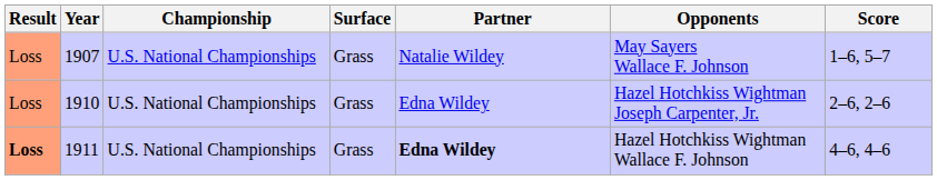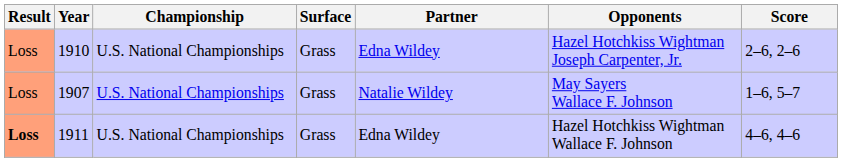rows swapped: 1907 <-> 1910
1911 | Partner: bold -> normal
